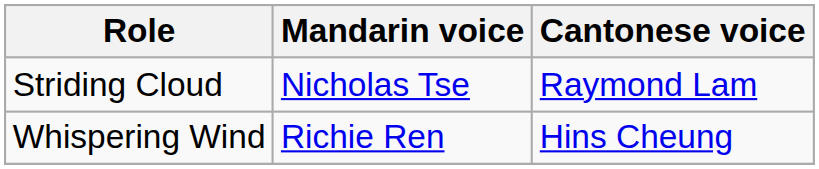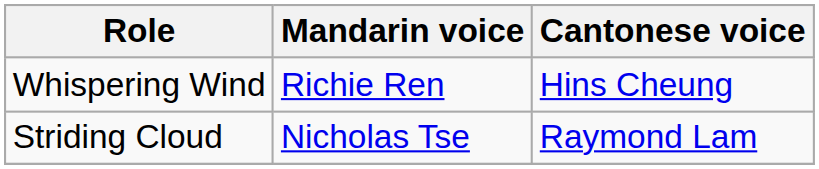rows swapped: Whispering Wind <-> Striding Cloud
